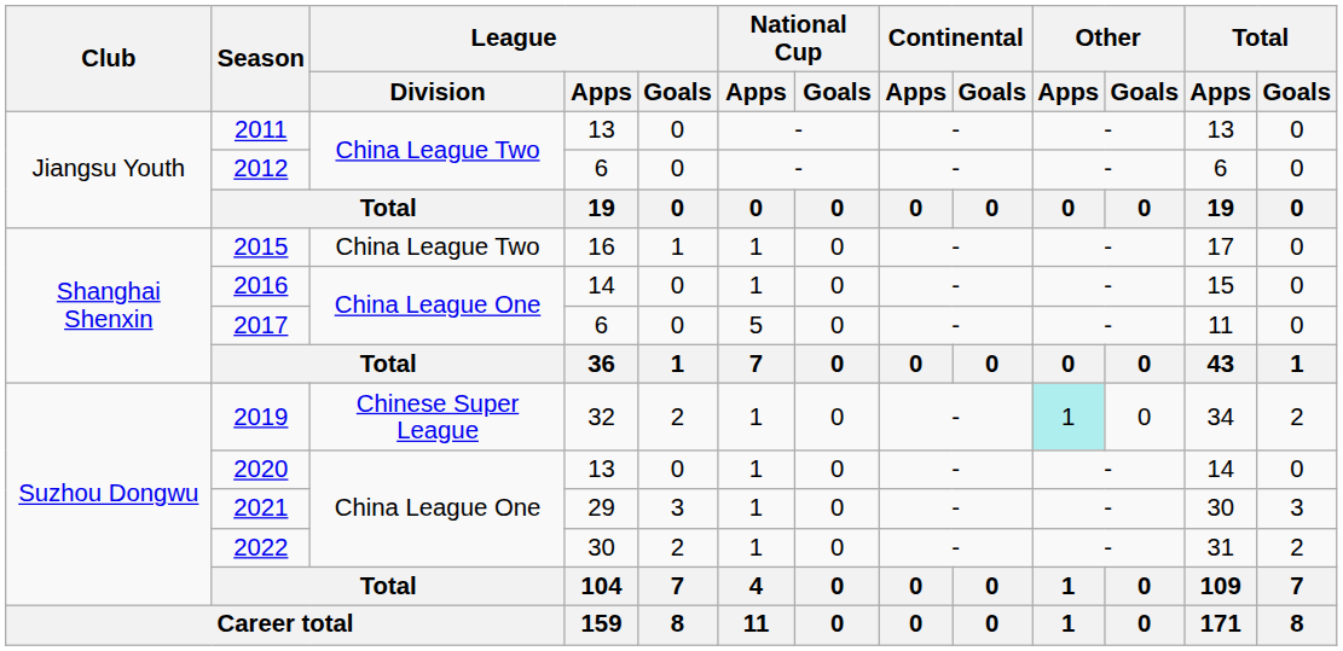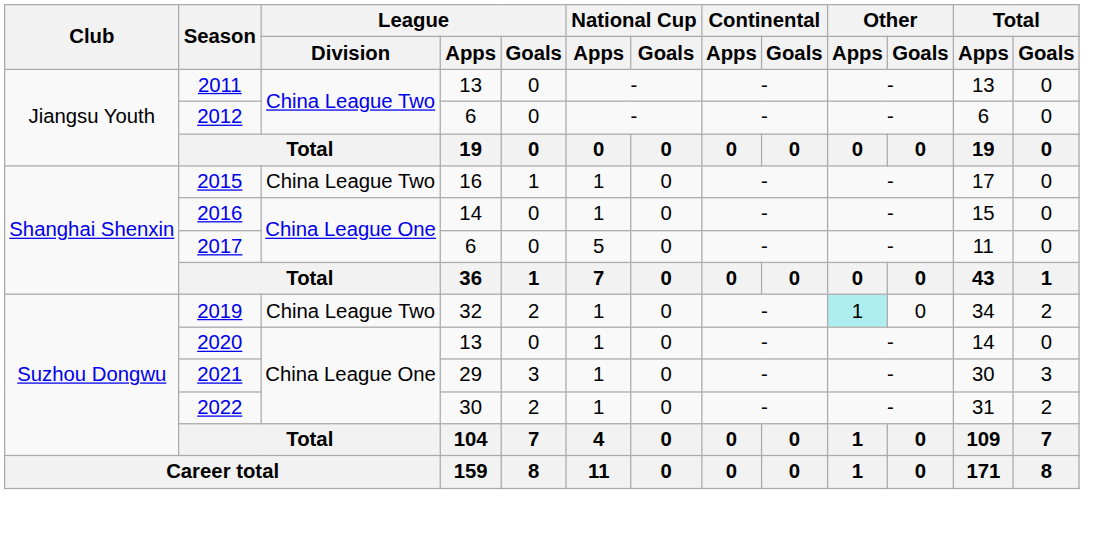2019 | League / Division: Chinese Super League -> China League Two
